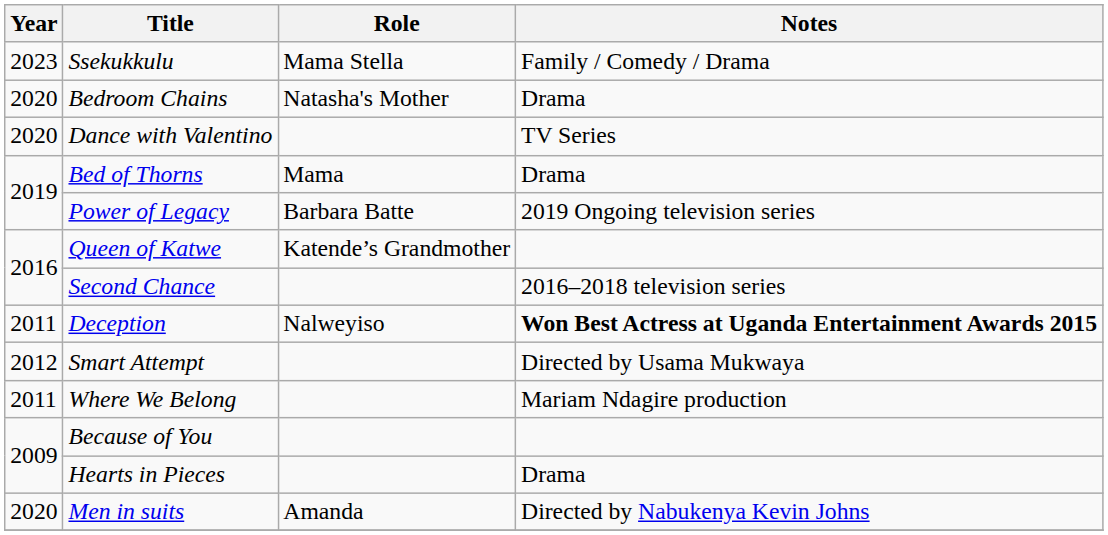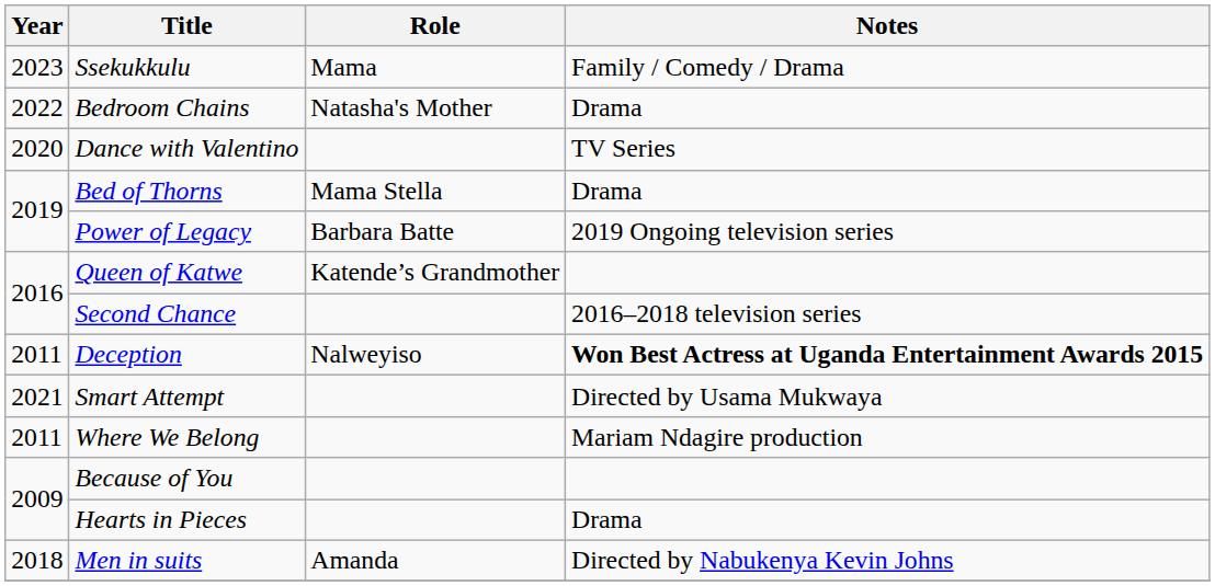Ssekukkulu | Role: Mama Stella -> Mama
Bedroom Chains | Year: 2020 -> 2022
Bed of Thorns | Role: Mama -> Mama Stella
Smart Attempt | Year: 2012 -> 2021
Men in suits | Year: 2020 -> 2018
